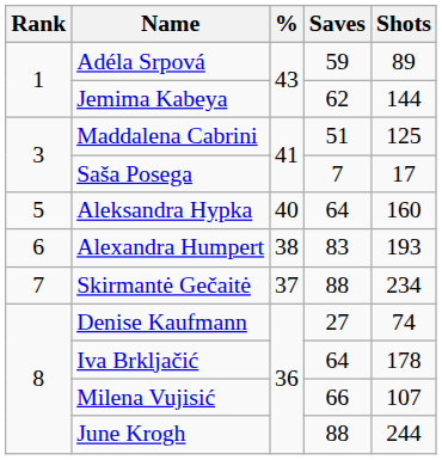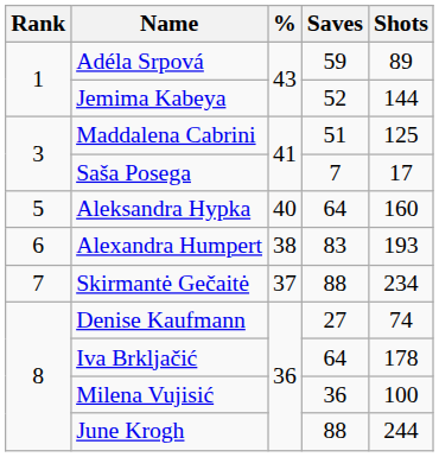Jemima Kabeya | Saves: 62 -> 52
Milena Vujisić | Saves: 66 -> 36
Milena Vujisić | Shots: 107 -> 100
